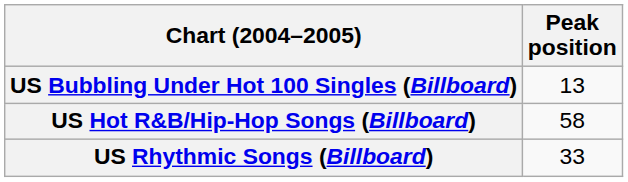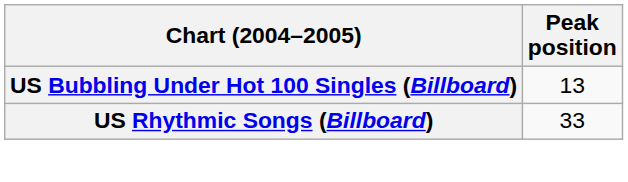- row: US Hot R&B/Hip-Hop Songs (Billboard) | 58
